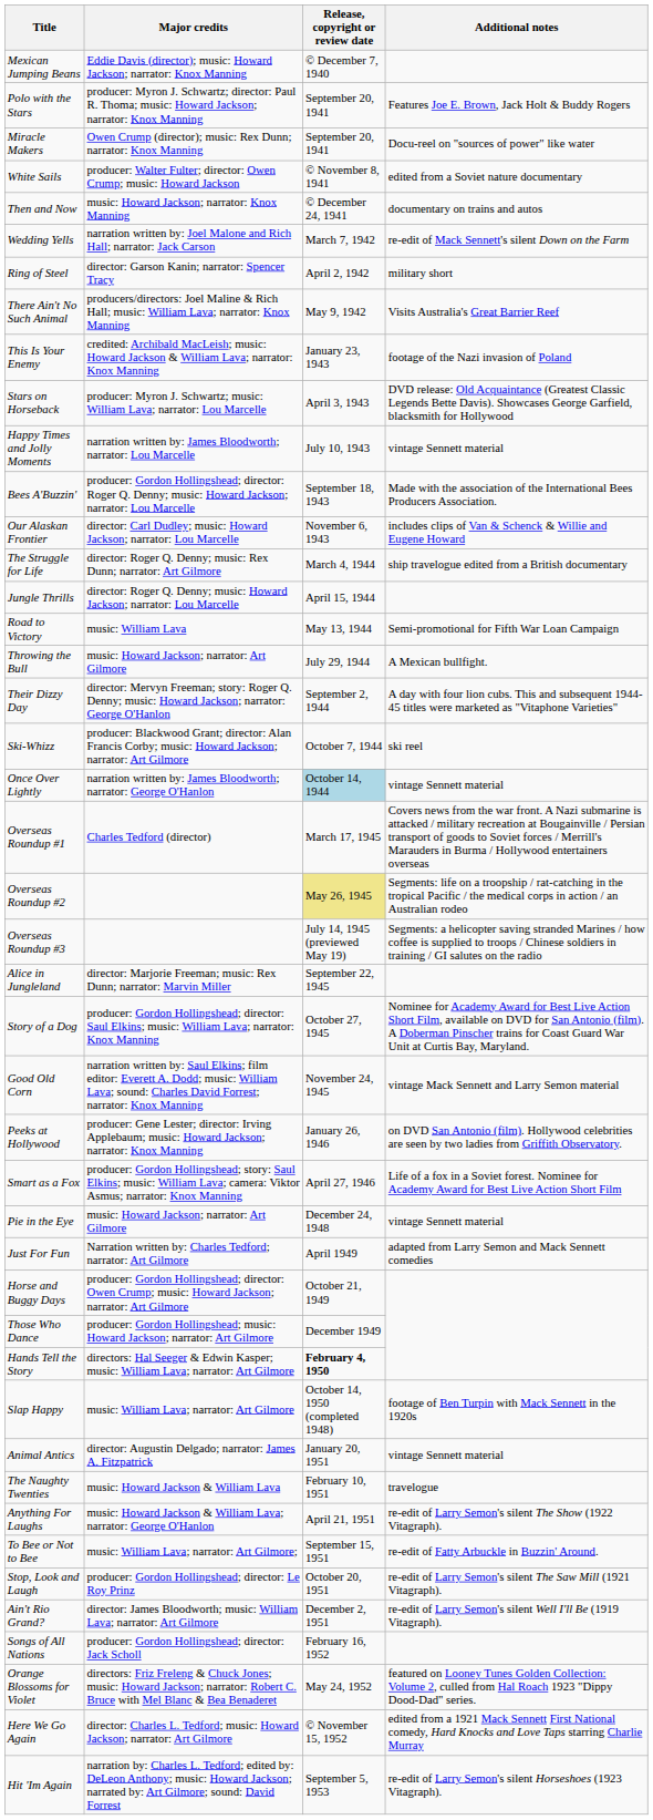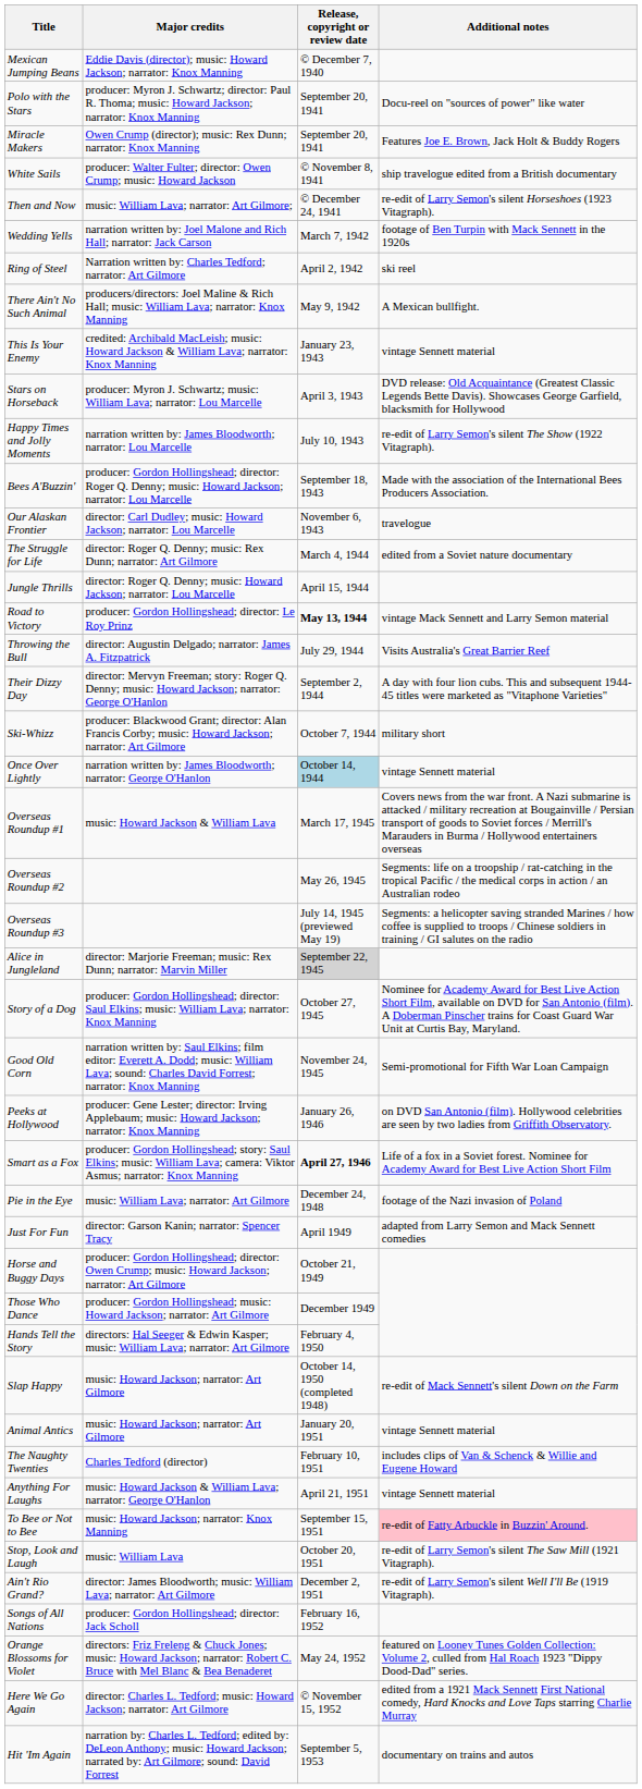Polo with the Stars | Additional notes: Features Joe E. Brown, Jack Holt & Buddy Rogers -> Docu-reel on "sources of power" like water
Miracle Makers | Additional notes: Docu-reel on "sources of power" like water -> Features Joe E. Brown, Jack Holt & Buddy Rogers
White Sails | Additional notes: edited from a Soviet nature documentary -> ship travelogue edited from a British documentary
Then and Now | Major credits: music: Howard Jackson; narrator: Knox Manning -> music: William Lava; narrator: Art Gilmore;
Then and Now | Additional notes: documentary on trains and autos -> re-edit of Larry Semon's silent Horseshoes (1923 Vitagraph).
Wedding Yells | Additional notes: re-edit of Mack Sennett's silent Down on the Farm -> footage of Ben Turpin with Mack Sennett in the 1920s
Ring of Steel | Major credits: director: Garson Kanin; narrator: Spencer Tracy -> Narration written by: Charles Tedford; narrator: Art Gilmore
Ring of Steel | Additional notes: military short -> ski reel
There Ain't No Such Animal | Additional notes: Visits Australia's Great Barrier Reef -> A Mexican bullfight.
This Is Your Enemy | Additional notes: footage of the Nazi invasion of Poland -> vintage Sennett material
Happy Times and Jolly Moments | Additional notes: vintage Sennett material -> re-edit of Larry Semon's silent The Show (1922 Vitagraph).
Our Alaskan Frontier | Additional notes: includes clips of Van & Schenck & Willie and Eugene Howard -> travelogue
The Struggle for Life | Additional notes: ship travelogue edited from a British documentary -> edited from a Soviet nature documentary
Road to Victory | Major credits: music: William Lava -> producer: Gordon Hollingshead; director: Le Roy Prinz
Road to Victory | Release, copyright or review date: normal -> bold
Road to Victory | Additional notes: Semi-promotional for Fifth War Loan Campaign -> vintage Mack Sennett and Larry Semon material
Throwing the Bull | Major credits: music: Howard Jackson; narrator: Art Gilmore -> director: Augustin Delgado; narrator: James A. Fitzpatrick
Throwing the Bull | Additional notes: A Mexican bullfight. -> Visits Australia's Great Barrier Reef
Ski-Whizz | Additional notes: ski reel -> military short
Overseas Roundup #1 | Major credits: Charles Tedford (director) -> music: Howard Jackson & William Lava
Overseas Roundup #2 | Release, copyright or review date: khaki background -> no background
Alice in Jungleland | Release, copyright or review date: no background -> lightgrey background
Good Old Corn | Additional notes: vintage Mack Sennett and Larry Semon material -> Semi-promotional for Fifth War Loan Campaign
Smart as a Fox | Release, copyright or review date: normal -> bold
Pie in the Eye | Major credits: music: Howard Jackson; narrator: Art Gilmore -> music: William Lava; narrator: Art Gilmore
Pie in the Eye | Additional notes: vintage Sennett material -> footage of the Nazi invasion of Poland
Just For Fun | Major credits: Narration written by: Charles Tedford; narrator: Art Gilmore -> director: Garson Kanin; narrator: Spencer Tracy
Hands Tell the Story | Release, copyright or review date: bold -> normal
Slap Happy | Major credits: music: William Lava; narrator: Art Gilmore -> music: Howard Jackson; narrator: Art Gilmore
Slap Happy | Additional notes: footage of Ben Turpin with Mack Sennett in the 1920s -> re-edit of Mack Sennett's silent Down on the Farm
Animal Antics | Major credits: director: Augustin Delgado; narrator: James A. Fitzpatrick -> music: Howard Jackson; narrator: Art Gilmore
The Naughty Twenties | Major credits: music: Howard Jackson & William Lava -> Charles Tedford (director)
The Naughty Twenties | Additional notes: travelogue -> includes clips of Van & Schenck & Willie and Eugene Howard
Anything For Laughs | Additional notes: re-edit of Larry Semon's silent The Show (1922 Vitagraph). -> vintage Sennett material
To Bee or Not to Bee | Major credits: music: William Lava; narrator: Art Gilmore; -> music: Howard Jackson; narrator: Knox Manning
To Bee or Not to Bee | Additional notes: no background -> pink background
Stop, Look and Laugh | Major credits: producer: Gordon Hollingshead; director: Le Roy Prinz -> music: William Lava
Hit 'Im Again | Additional notes: re-edit of Larry Semon's silent Horseshoes (1923 Vitagraph). -> documentary on trains and autos
